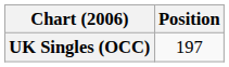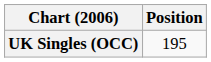UK Singles (OCC) | Position: 197 -> 195
